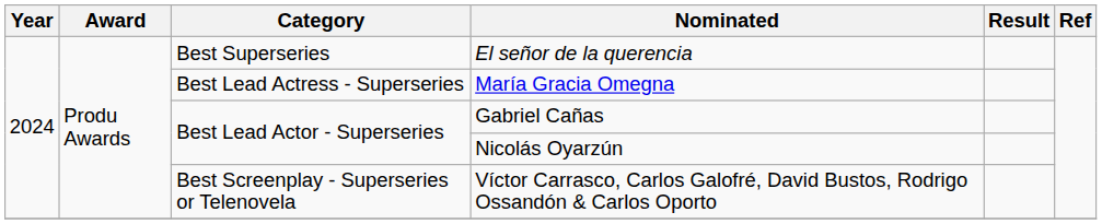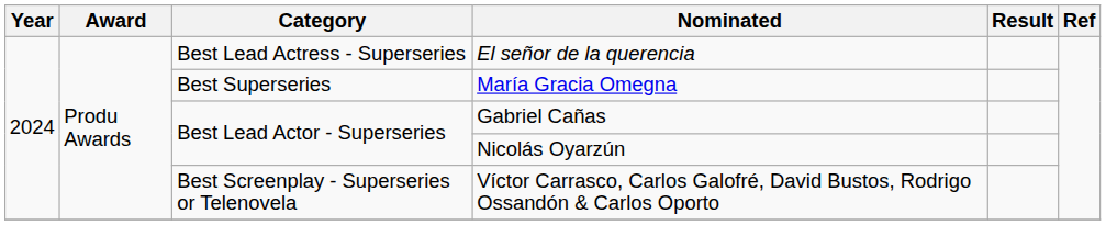El señor de la querencia | Category: Best Superseries -> Best Lead Actress - Superseries
María Gracia Omegna | Category: Best Lead Actress - Superseries -> Best Superseries
